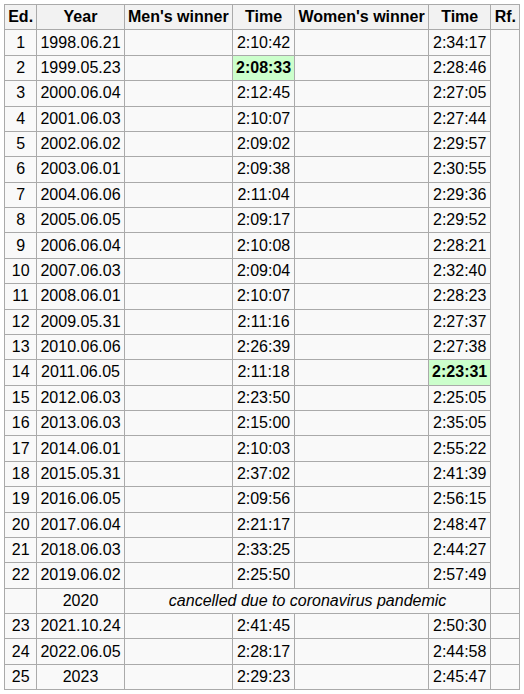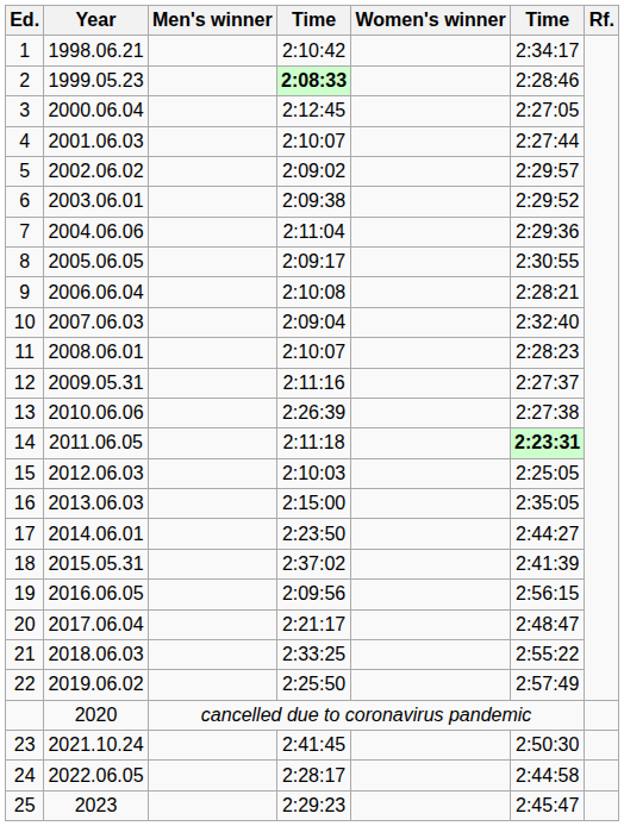6 | column 6: 2:30:55 -> 2:29:52
8 | column 6: 2:29:52 -> 2:30:55
15 | column 4: 2:23:50 -> 2:10:03
17 | column 4: 2:10:03 -> 2:23:50
17 | column 6: 2:55:22 -> 2:44:27
21 | column 6: 2:44:27 -> 2:55:22
